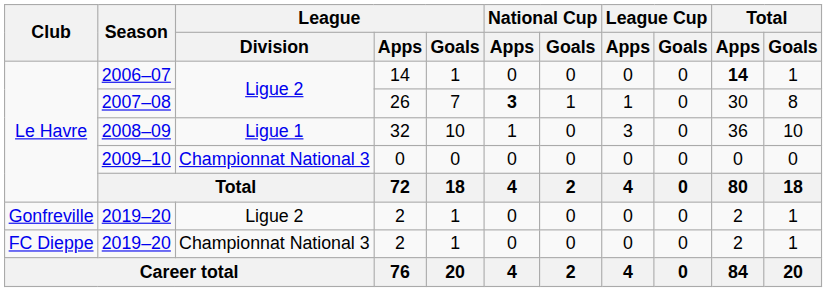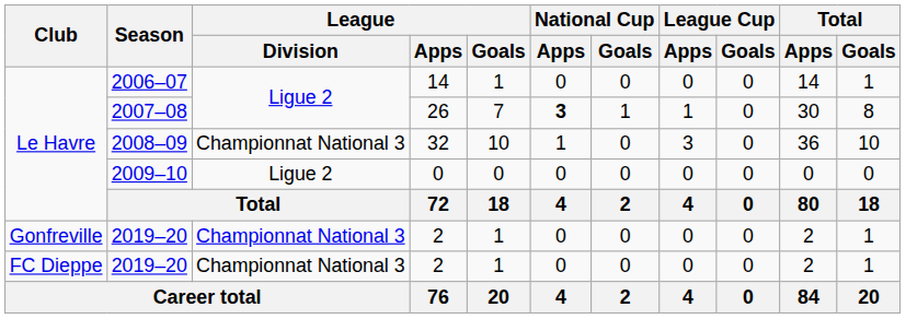2006–07 | Total / Apps: bold -> normal
2008–09 | League / Division: Ligue 1 -> Championnat National 3
2009–10 | League / Division: Championnat National 3 -> Ligue 2
Gonfreville / 2019–20 | League / Division: Ligue 2 -> Championnat National 3
